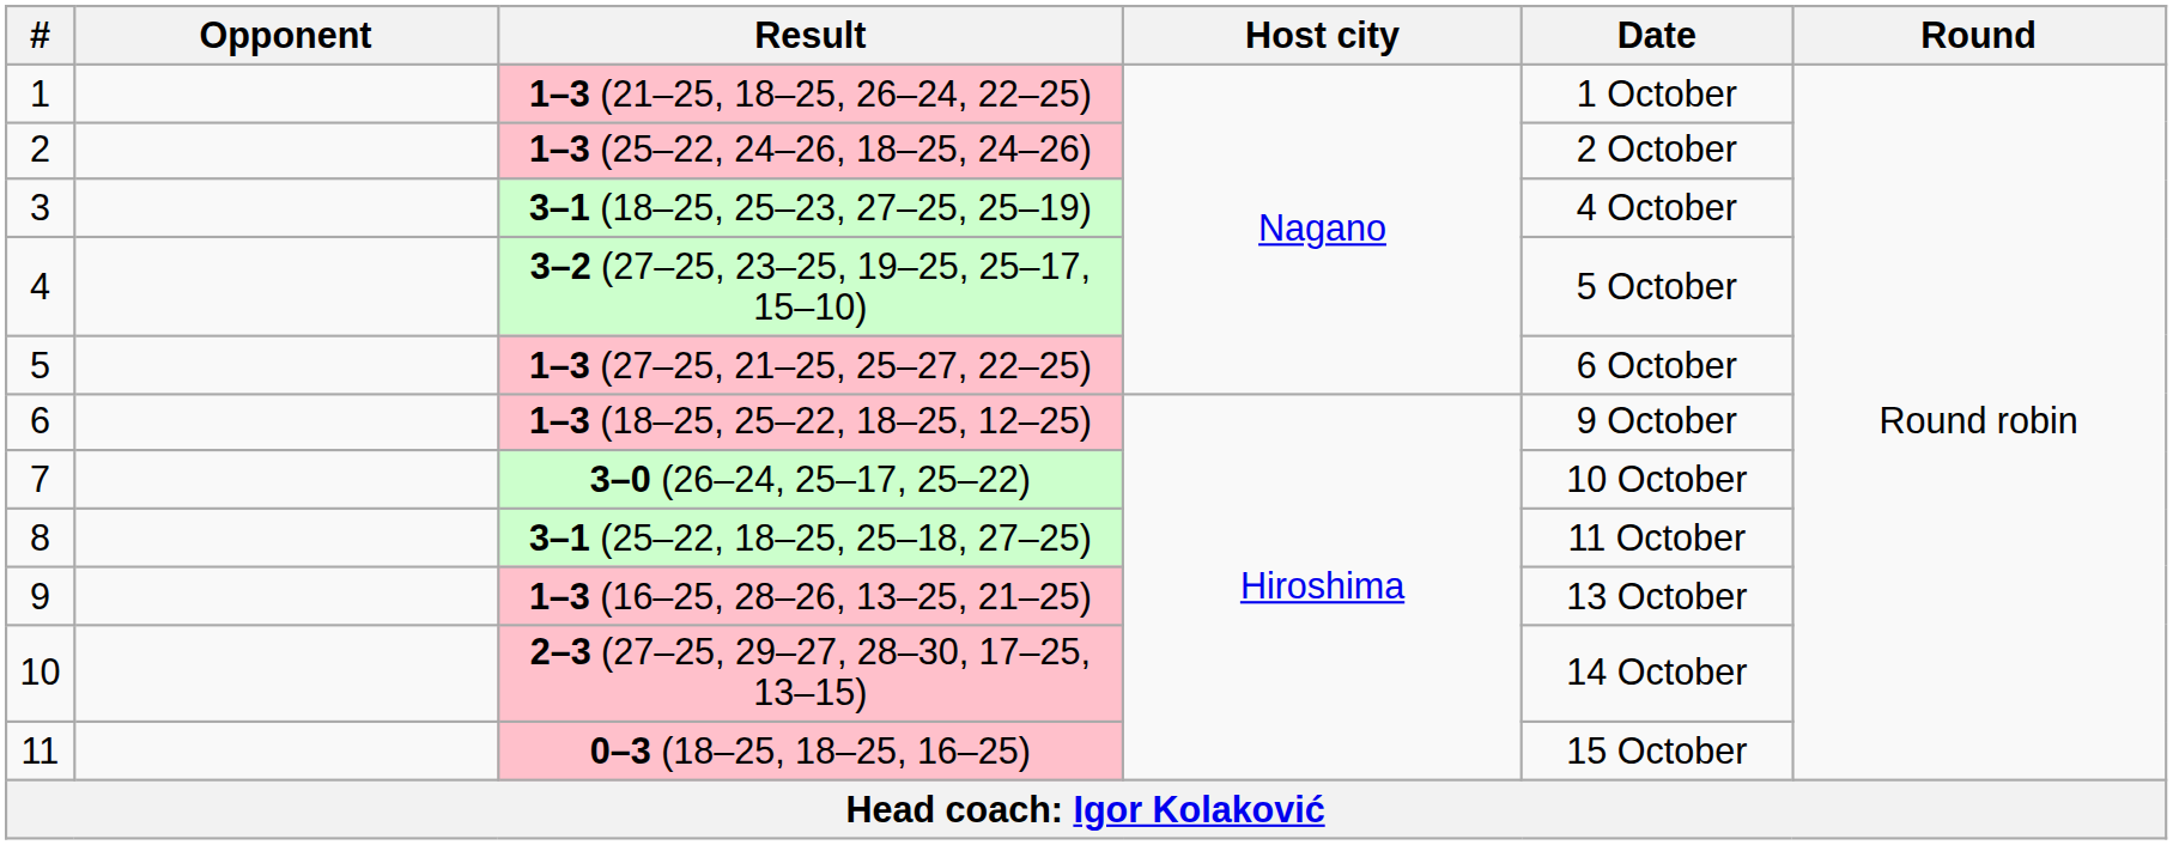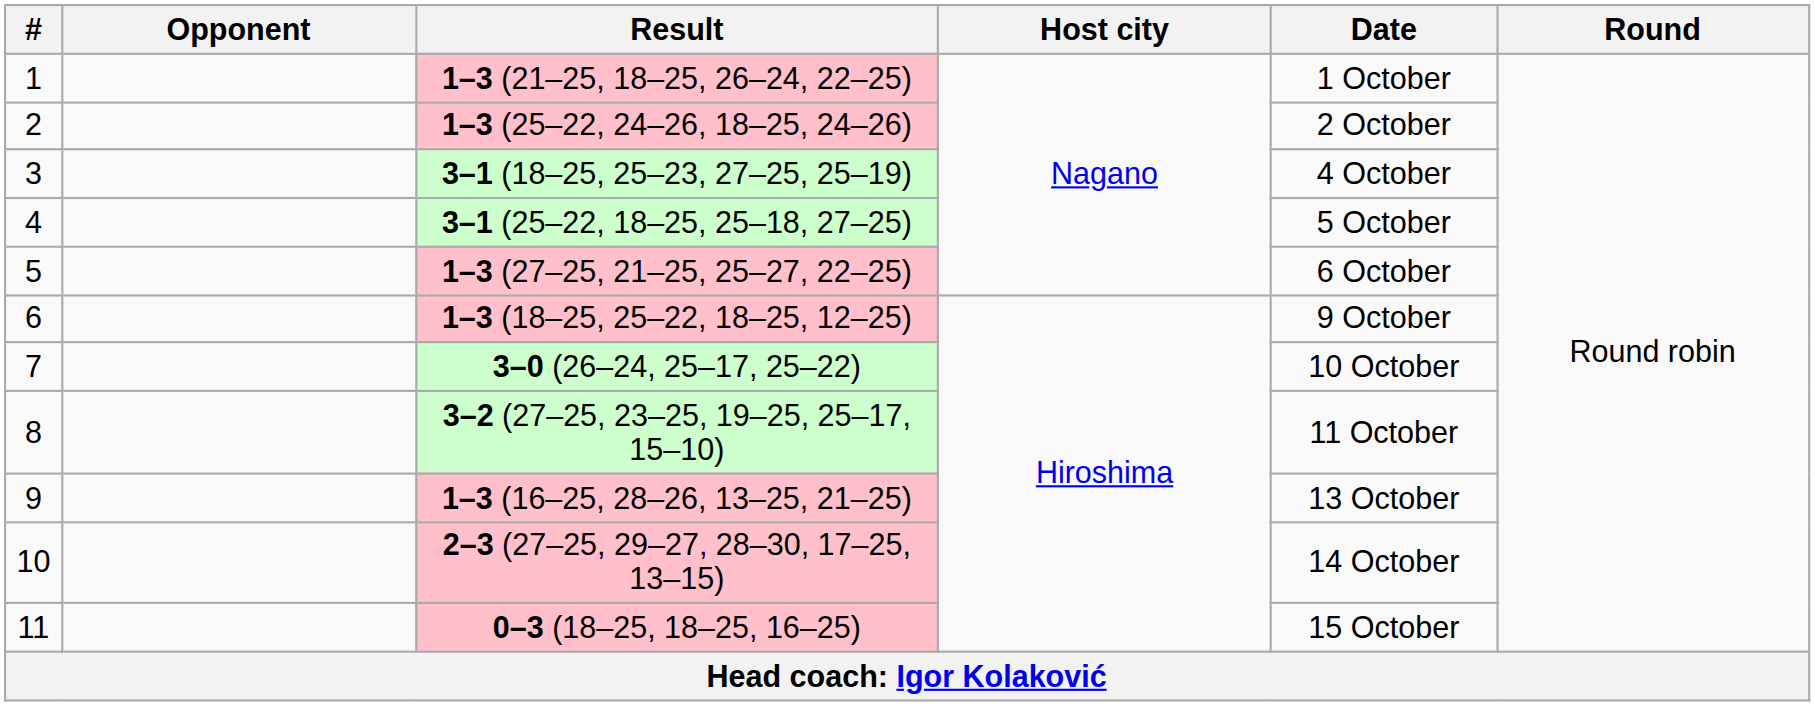4 | Result: 3–2 (27–25, 23–25, 19–25, 25–17, 15–10) -> 3–1 (25–22, 18–25, 25–18, 27–25)
8 | Result: 3–1 (25–22, 18–25, 25–18, 27–25) -> 3–2 (27–25, 23–25, 19–25, 25–17, 15–10)
